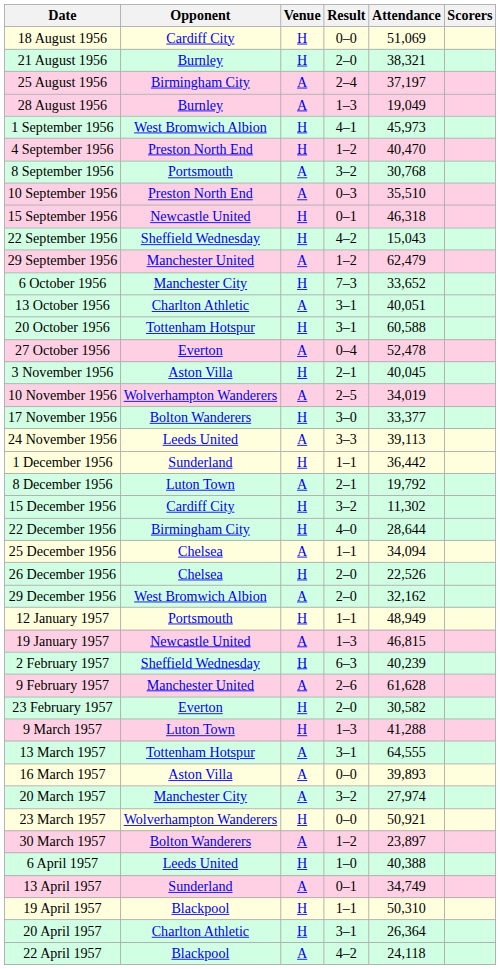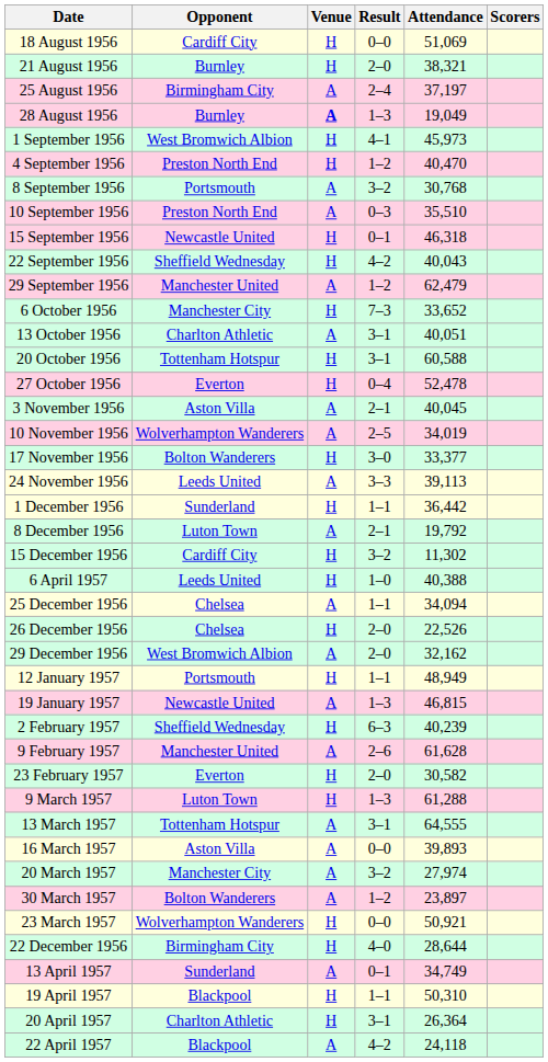28 August 1956 | Venue: normal -> bold
22 September 1956 | Attendance: 15,043 -> 40,043
27 October 1956 | Venue: A -> H
3 November 1956 | Venue: H -> A
rows swapped: 22 December 1956 <-> 6 April 1957
9 March 1957 | Attendance: 41,288 -> 61,288
rows swapped: 23 March 1957 <-> 30 March 1957
